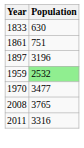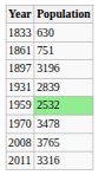+ row: 1931 | 2839
1970 | Population: 3477 -> 3478
